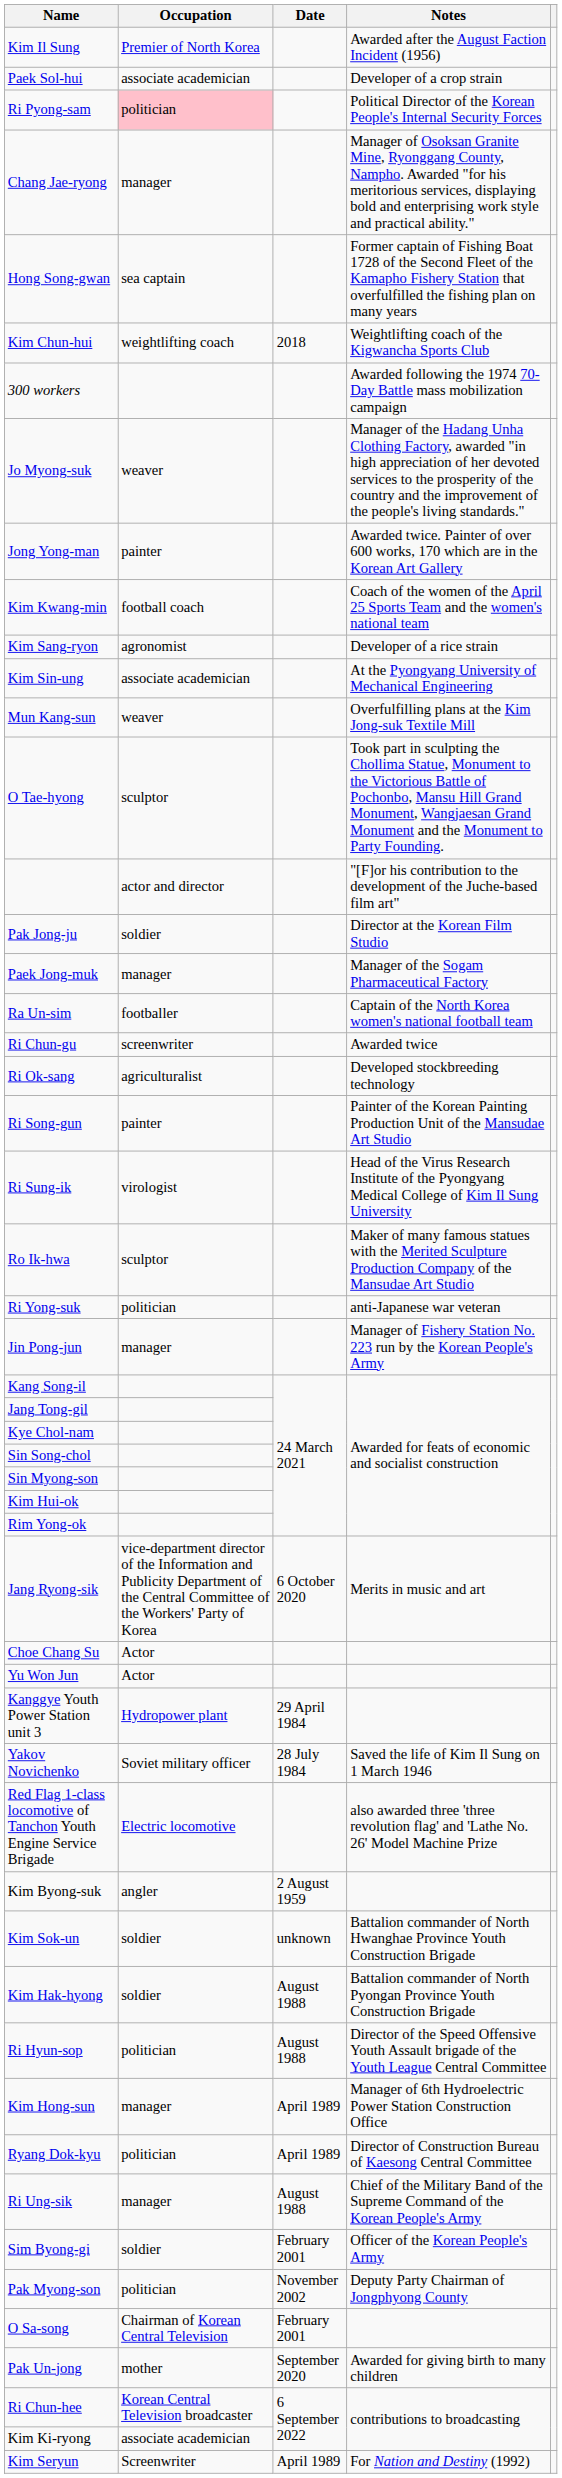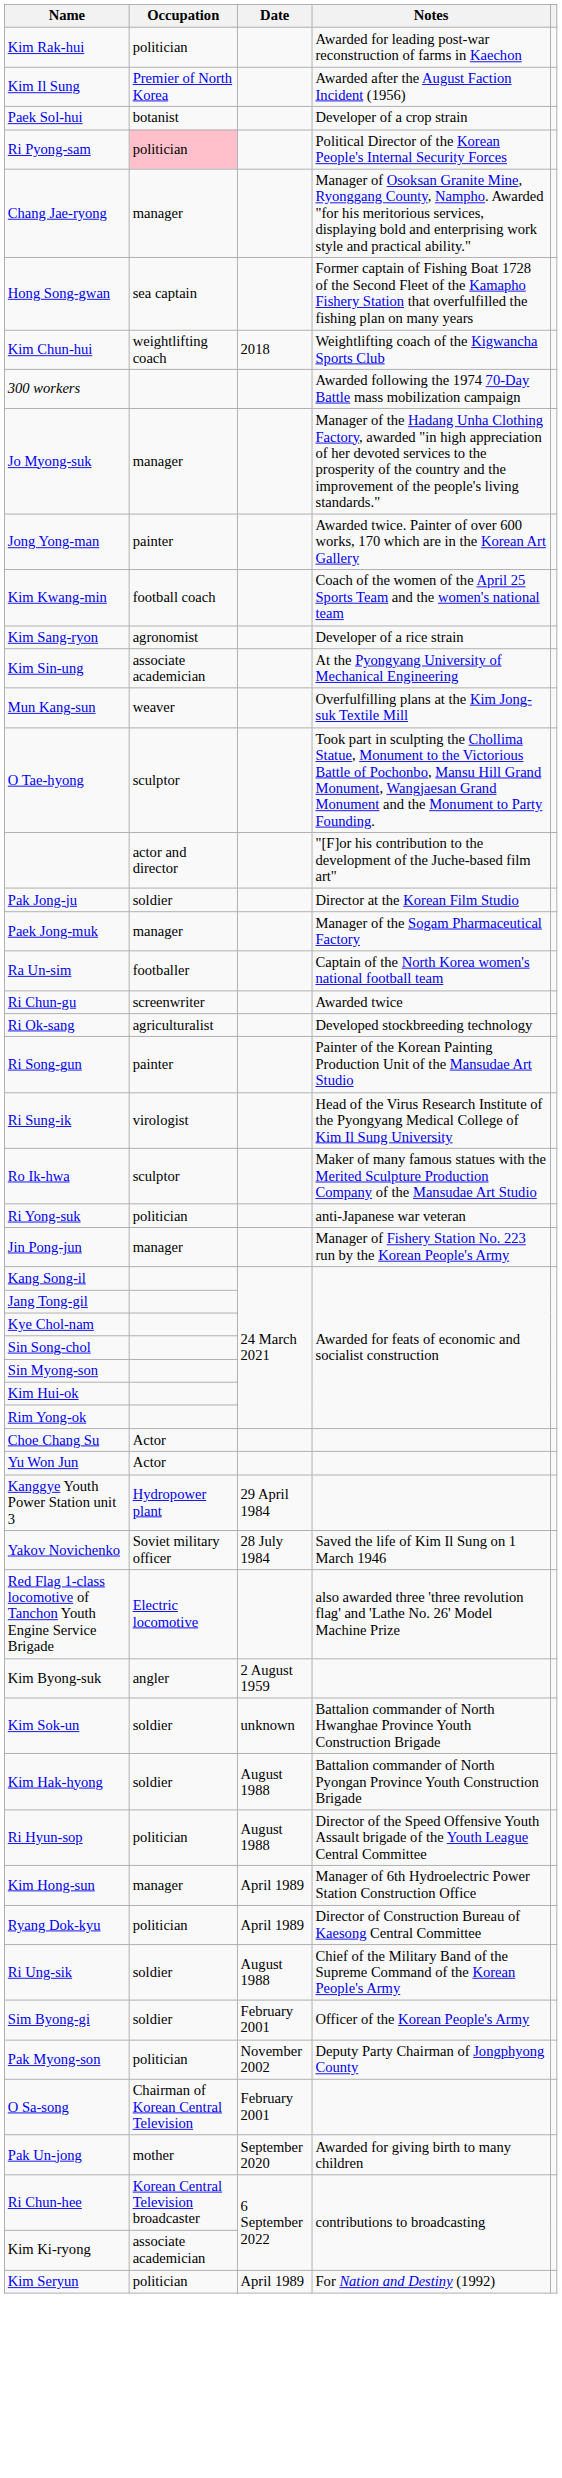+ row: Kim Rak-hui | politician | Awarded for leading post-war reconstruction of farms in Kaechon
Paek Sol-hui | Occupation: associate academician -> botanist
Jo Myong-suk | Occupation: weaver -> manager
- row: Jang Ryong-sik | vice-department director of the Information and Publicity Department of the Central Committee of the Workers' Party of Korea | 6 October 2020 | Merits in music and art
Ri Ung-sik | Occupation: manager -> soldier
Kim Seryun | Occupation: Screenwriter -> politician
